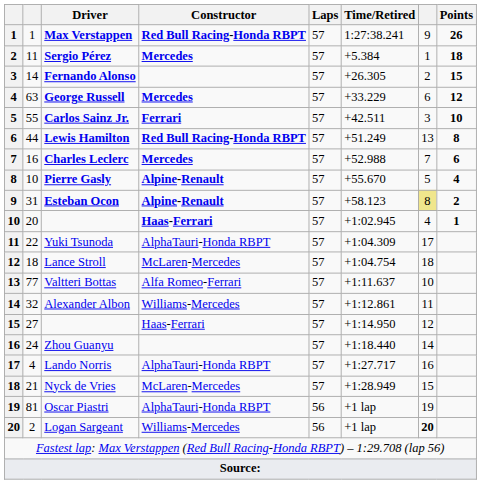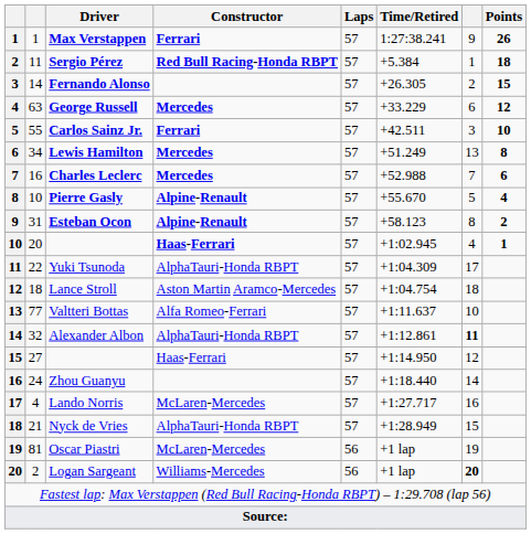Max Verstappen | Constructor: Red Bull Racing-Honda RBPT -> Ferrari
Sergio Pérez | Constructor: Mercedes -> Red Bull Racing-Honda RBPT
Lewis Hamilton | column 2: 44 -> 34
Lewis Hamilton | Constructor: Red Bull Racing-Honda RBPT -> Mercedes
Esteban Ocon | column 7: khaki background -> no background
Lance Stroll | Constructor: McLaren-Mercedes -> Aston Martin Aramco-Mercedes
Alexander Albon | Constructor: Williams-Mercedes -> AlphaTauri-Honda RBPT
Alexander Albon | column 7: normal -> bold
Lando Norris | Constructor: AlphaTauri-Honda RBPT -> McLaren-Mercedes
Nyck de Vries | Constructor: McLaren-Mercedes -> AlphaTauri-Honda RBPT
Oscar Piastri | Constructor: AlphaTauri-Honda RBPT -> McLaren-Mercedes
